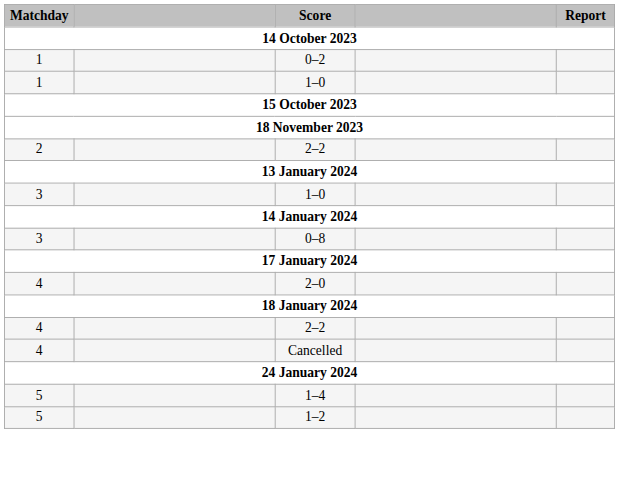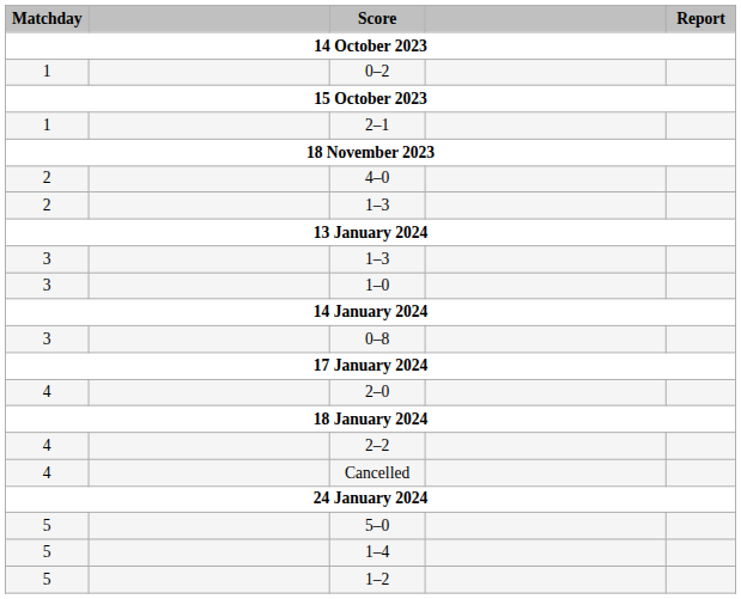- row: 1 | 1–0
+ row: 1 | 2–1
+ row: 2 | 4–0
+ row: 2 | 1–3
- row: 2 | 2–2
+ row: 3 | 1–3
+ row: 5 | 5–0
